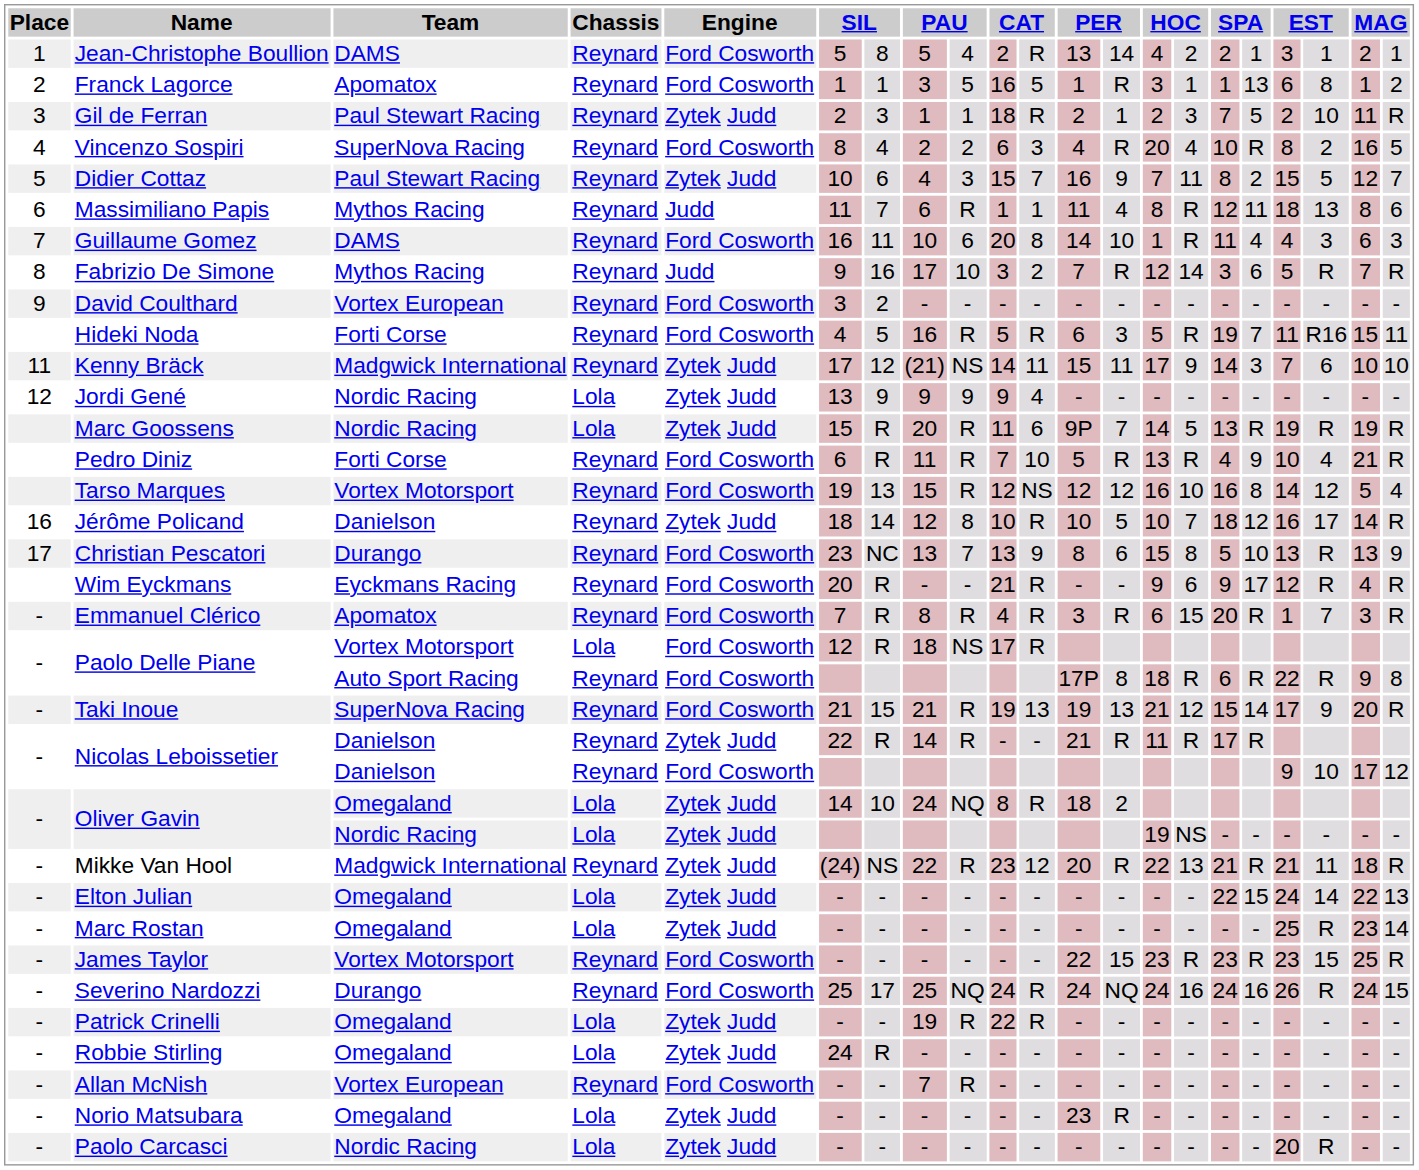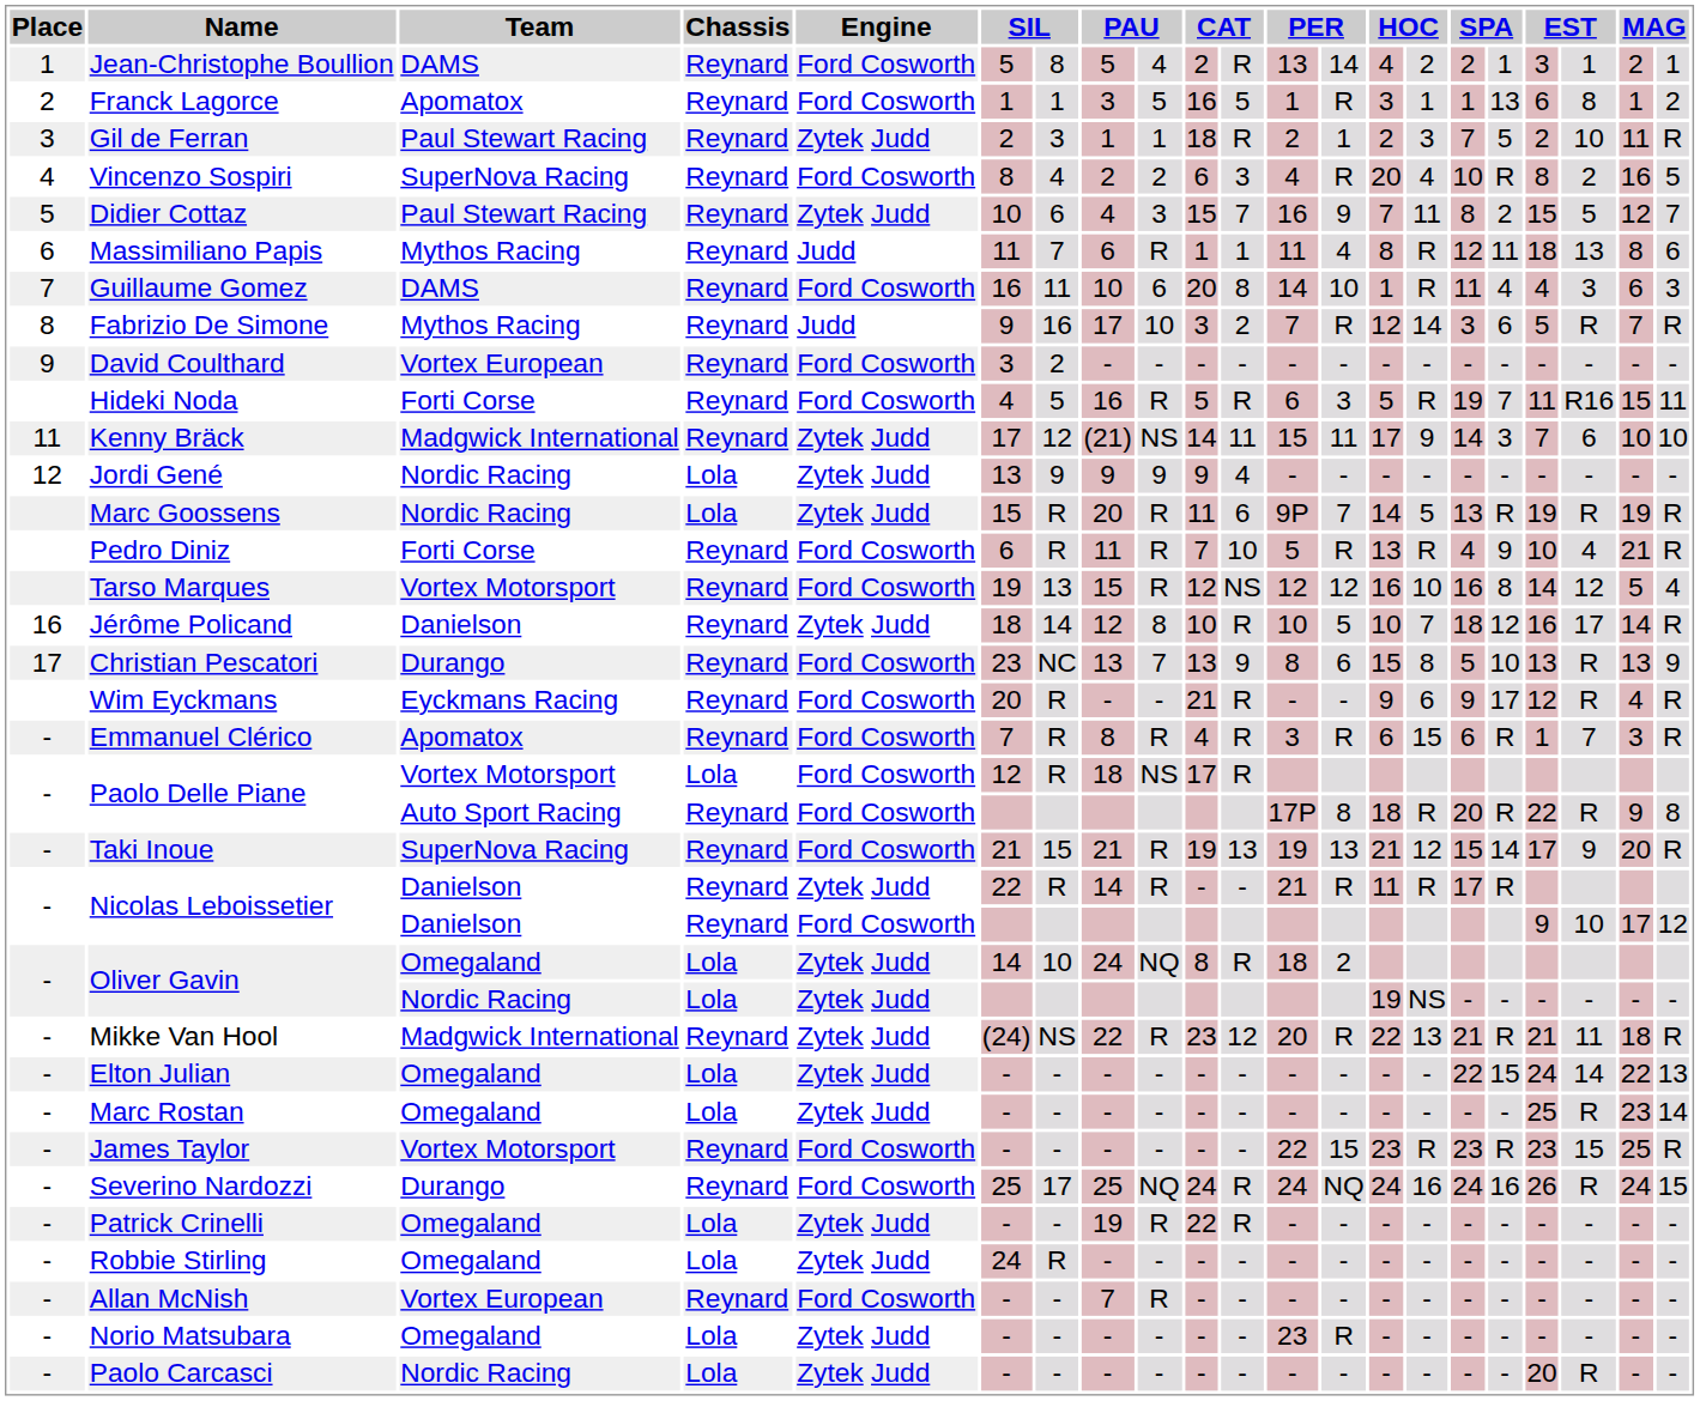Emmanuel Clérico | column 16: 20 -> 6
Paolo Delle Piane / Auto Sport Racing | column 16: 6 -> 20
